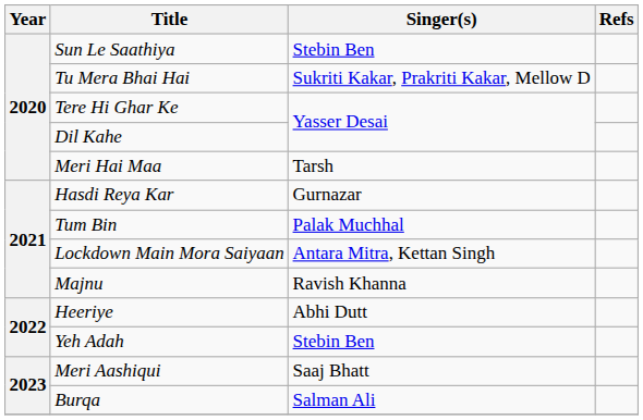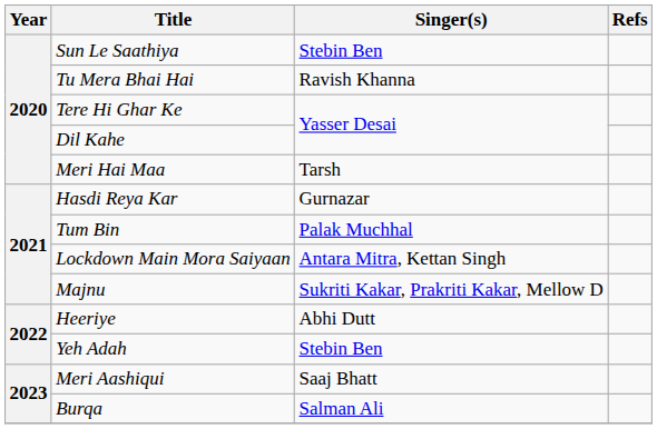Tu Mera Bhai Hai | Singer(s): Sukriti Kakar, Prakriti Kakar, Mellow D -> Ravish Khanna
Majnu | Singer(s): Ravish Khanna -> Sukriti Kakar, Prakriti Kakar, Mellow D
